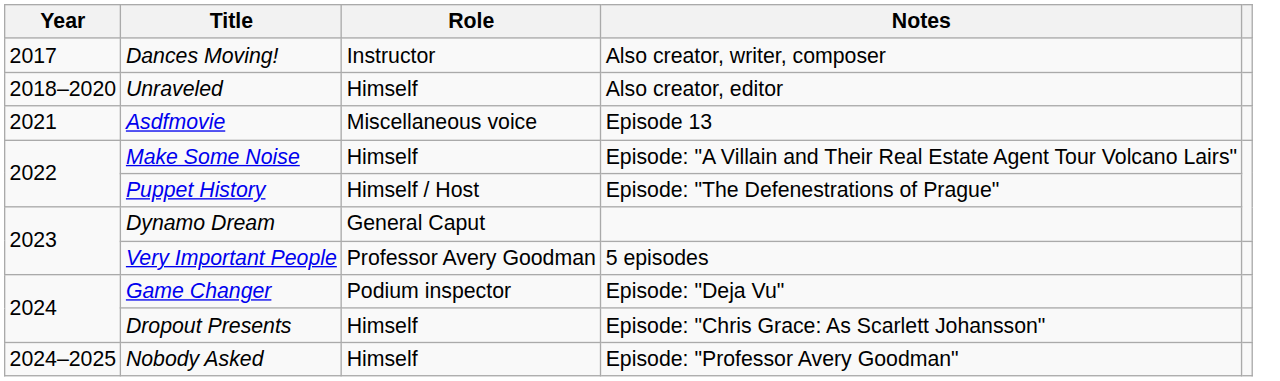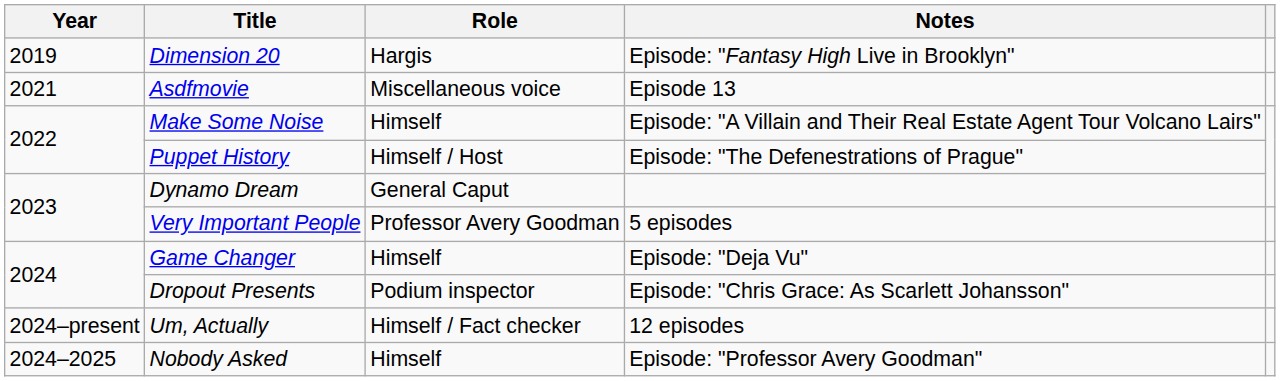- row: 2017 | Dances Moving! | Instructor | Also creator, writer, composer
- row: 2018–2020 | Unraveled | Himself | Also creator, editor
+ row: 2019 | Dimension 20 | Hargis | Episode: "Fantasy High Live in Brooklyn"
Game Changer | Role: Podium inspector -> Himself
Dropout Presents | Role: Himself -> Podium inspector
+ row: 2024–present | Um, Actually | Himself / Fact checker | 12 episodes
